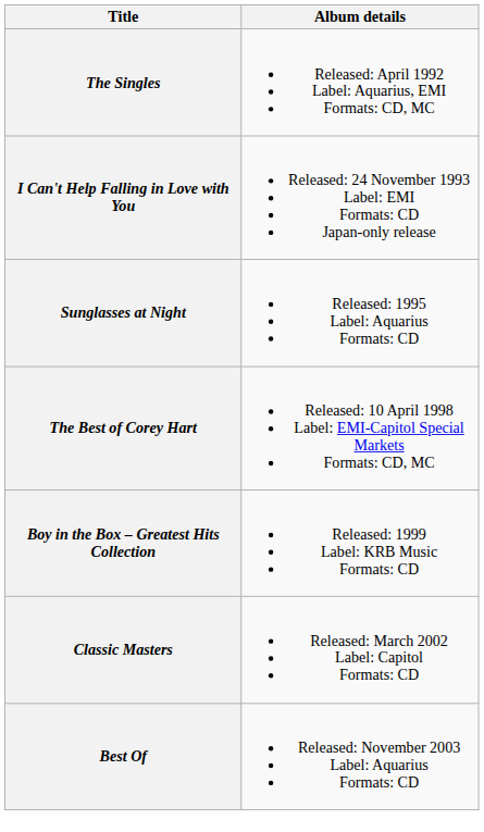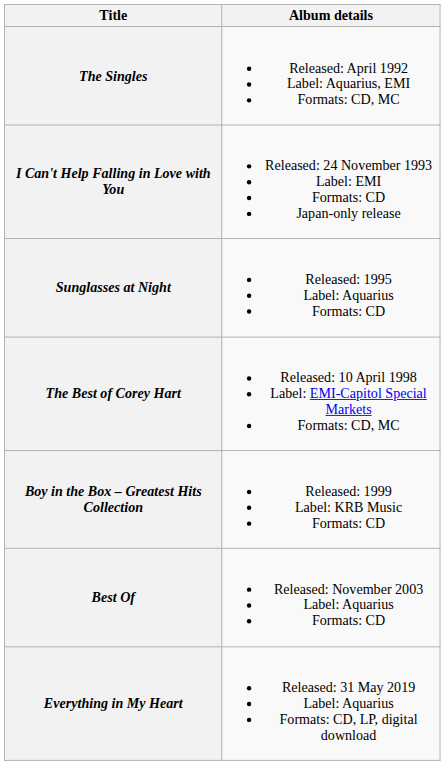- row: Classic Masters | Released: March 2002 Label: Capitol Formats: CD
+ row: Everything in My Heart | Released: 31 May 2019 Label: Aquarius Formats: CD, LP, digital download
